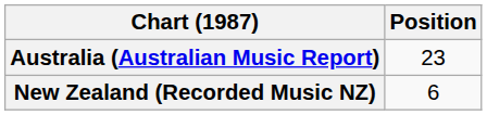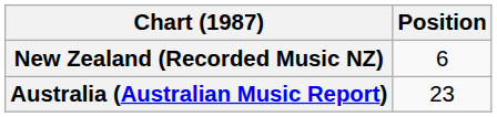rows swapped: Australia (Australian Music Report) <-> New Zealand (Recorded Music NZ)
